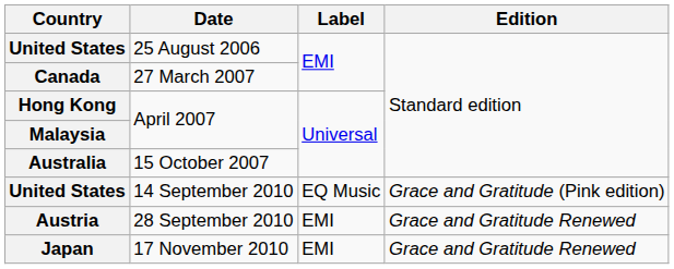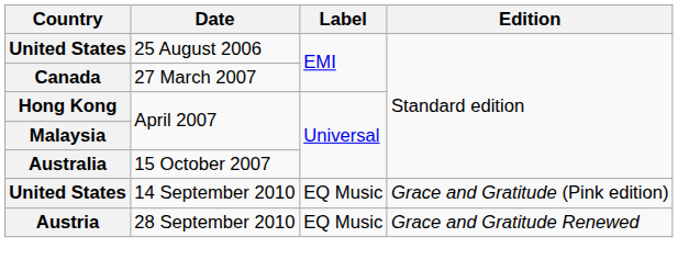28 September 2010 | Label: EMI -> EQ Music
- row: Japan | 17 November 2010 | EMI | Grace and Gratitude Renewed
